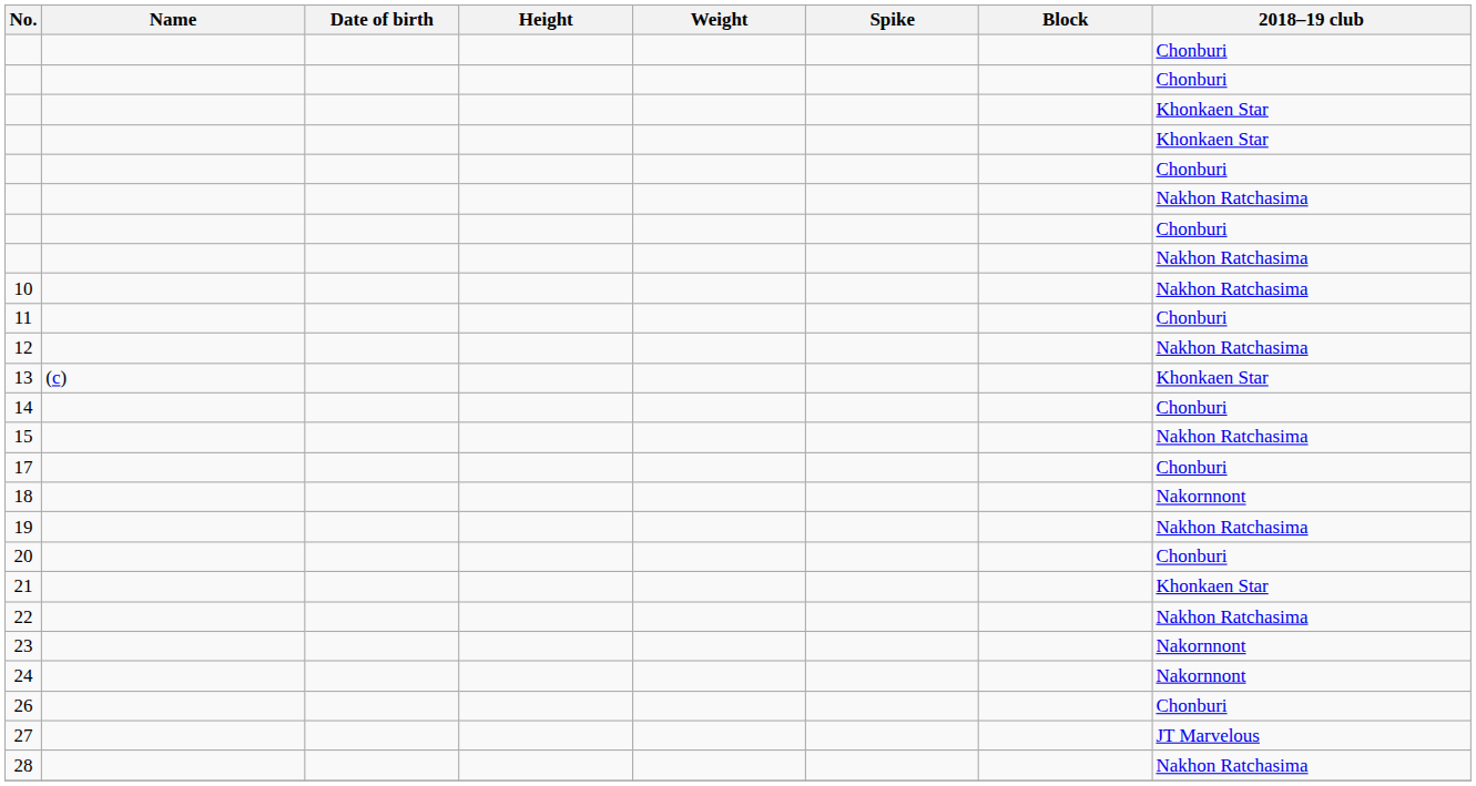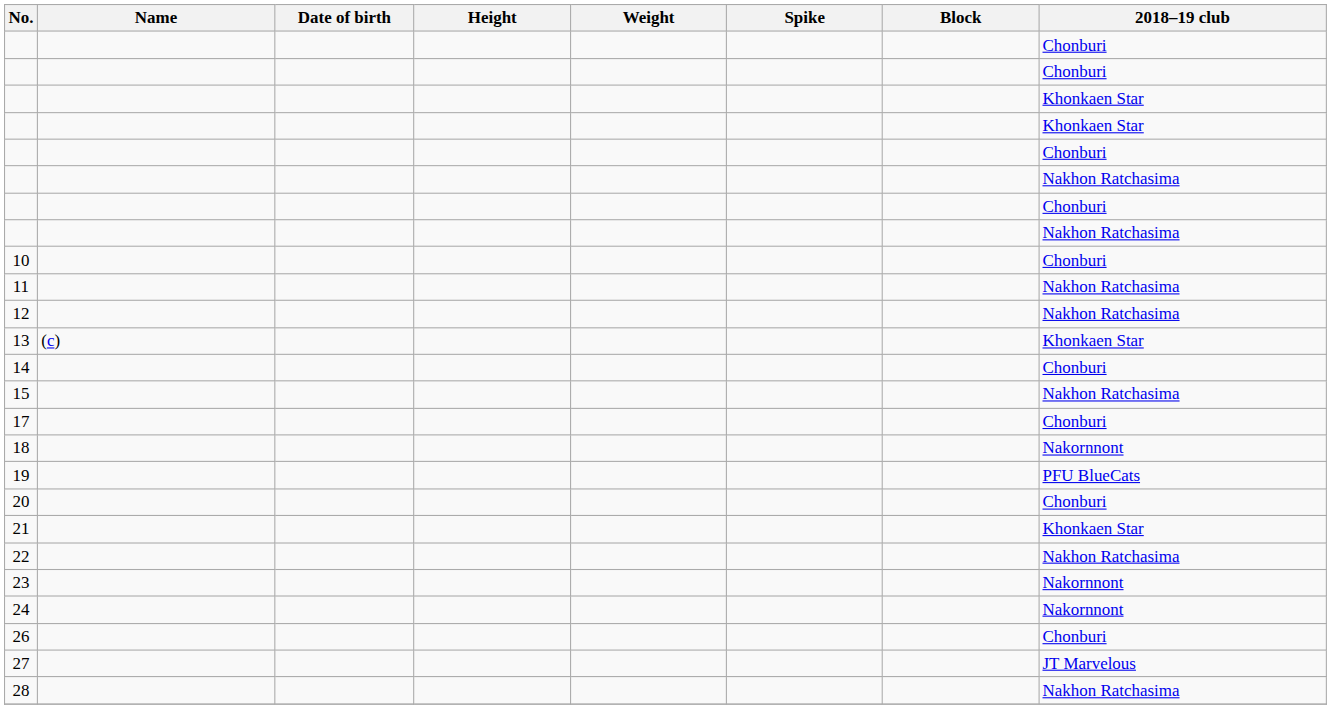10 | 2018–19 club: Nakhon Ratchasima -> Chonburi
11 | 2018–19 club: Chonburi -> Nakhon Ratchasima
19 | 2018–19 club: Nakhon Ratchasima -> PFU BlueCats
